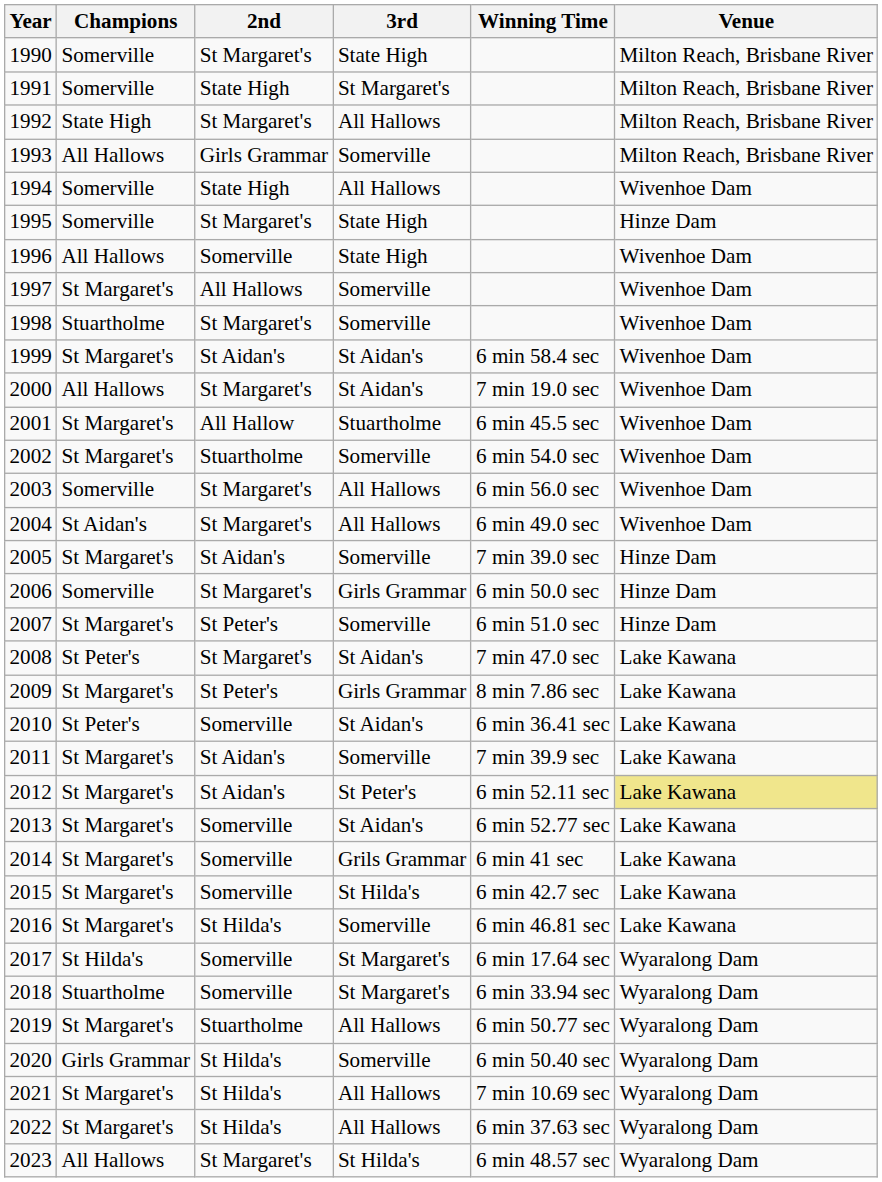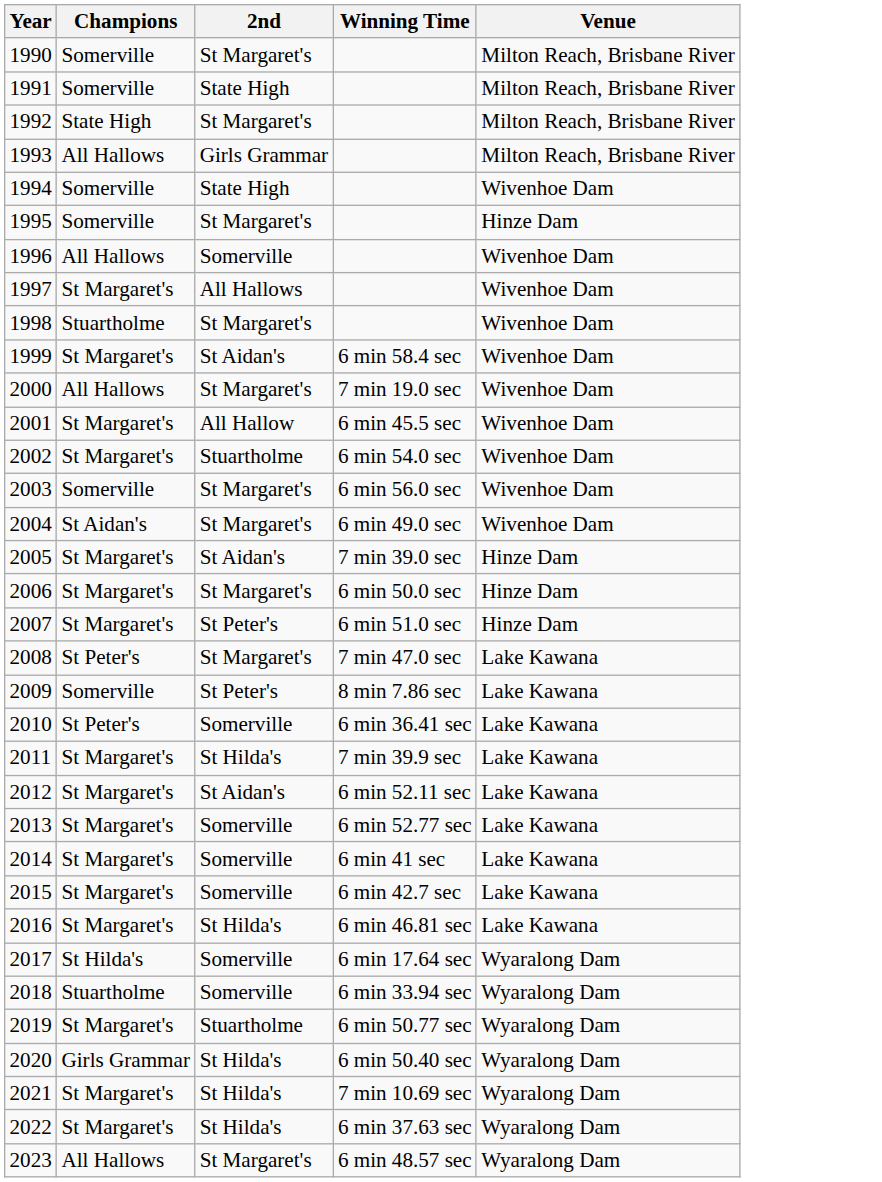- column: 3rd | State High | St Margaret's | All Hallows | Somerville | All Hallows | State High | State High | Somerville | Somerville | St Aidan's | St Aidan's | Stuartholme | Somerville | All Hallows | All Hallows | Somerville | Girls Grammar | Somerville | St Aidan's | Girls Grammar | St Aidan's | Somerville | St Peter's | St Aidan's | Grils Grammar | St Hilda's | Somerville | St Margaret's | St Margaret's | All Hallows | Somerville | All Hallows | All Hallows | St Hilda's
2006 | Champions: Somerville -> St Margaret's
2009 | Champions: St Margaret's -> Somerville
2011 | 2nd: St Aidan's -> St Hilda's
2012 | Venue: khaki background -> no background
